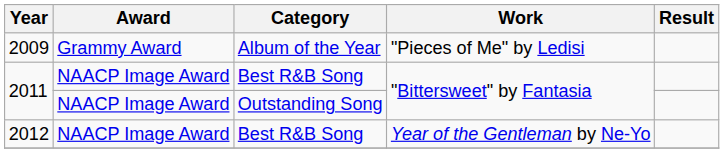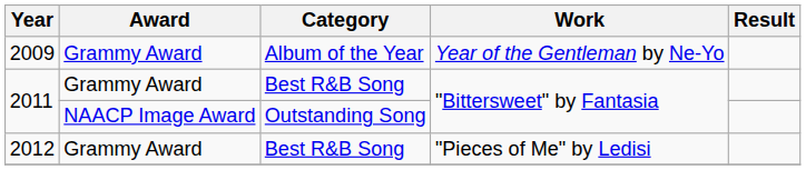2009 | Work: "Pieces of Me" by Ledisi -> Year of the Gentleman by Ne-Yo
2011 / Best R&B Song | Award: NAACP Image Award -> Grammy Award
2012 | Award: NAACP Image Award -> Grammy Award
2012 | Work: Year of the Gentleman by Ne-Yo -> "Pieces of Me" by Ledisi
